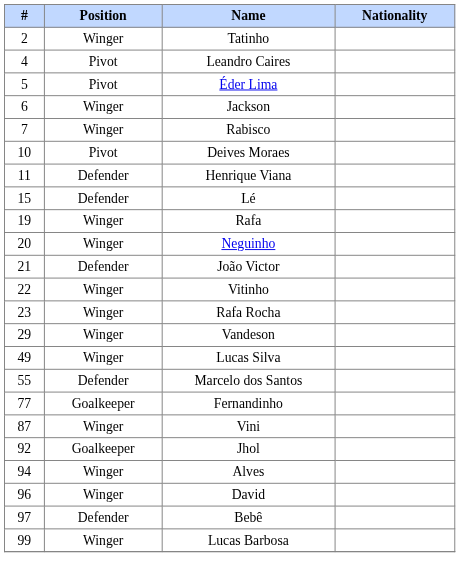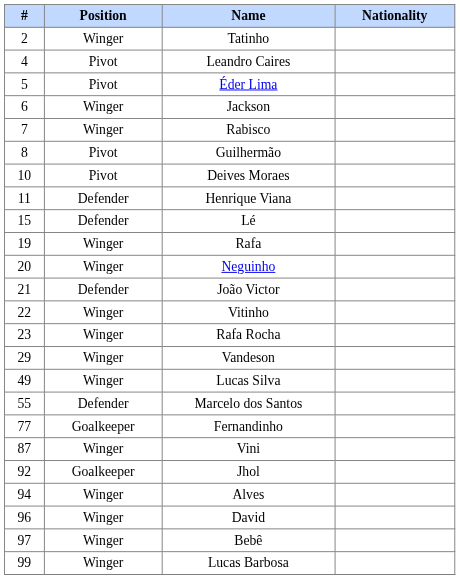+ row: 8 | Pivot | Guilhermão
Bebê | Position: Defender -> Winger
